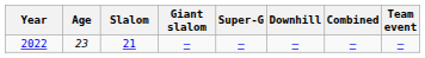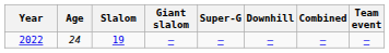2022 | Age: 23 -> 24
2022 | Slalom: 21 -> 19
